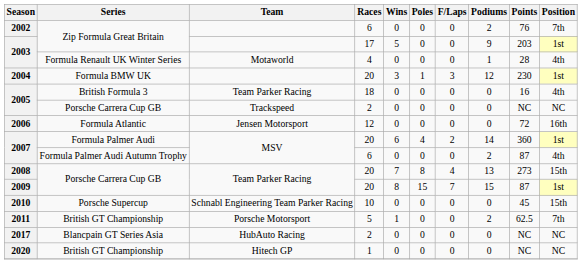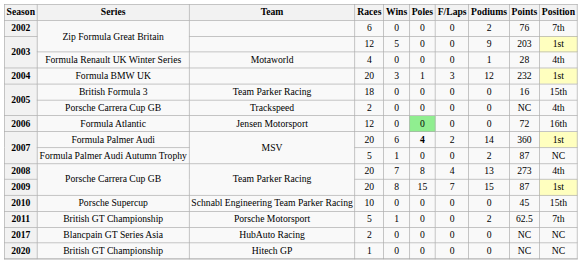2003 / Zip Formula Great Britain | Races: 17 -> 12
2004 | Points: 230 -> 232
2005 / British Formula 3 | Position: 4th -> 15th
2005 / Porsche Carrera Cup GB | Position: NC -> 4th
2006 | Poles: no background -> lightgreen background
2007 / Formula Palmer Audi | Poles: normal -> bold
2007 / Formula Palmer Audi Autumn Trophy | Races: 6 -> 5
2007 / Formula Palmer Audi Autumn Trophy | Wins: 0 -> 1
2007 / Formula Palmer Audi Autumn Trophy | Position: 4th -> NC
2008 | Position: 15th -> 4th
